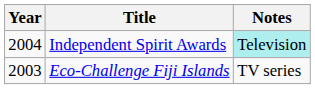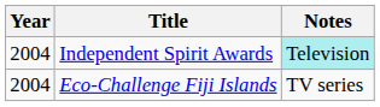Eco-Challenge Fiji Islands | Year: 2003 -> 2004
